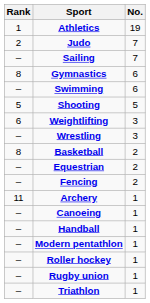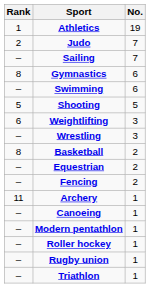- row: – | Handball | 1
